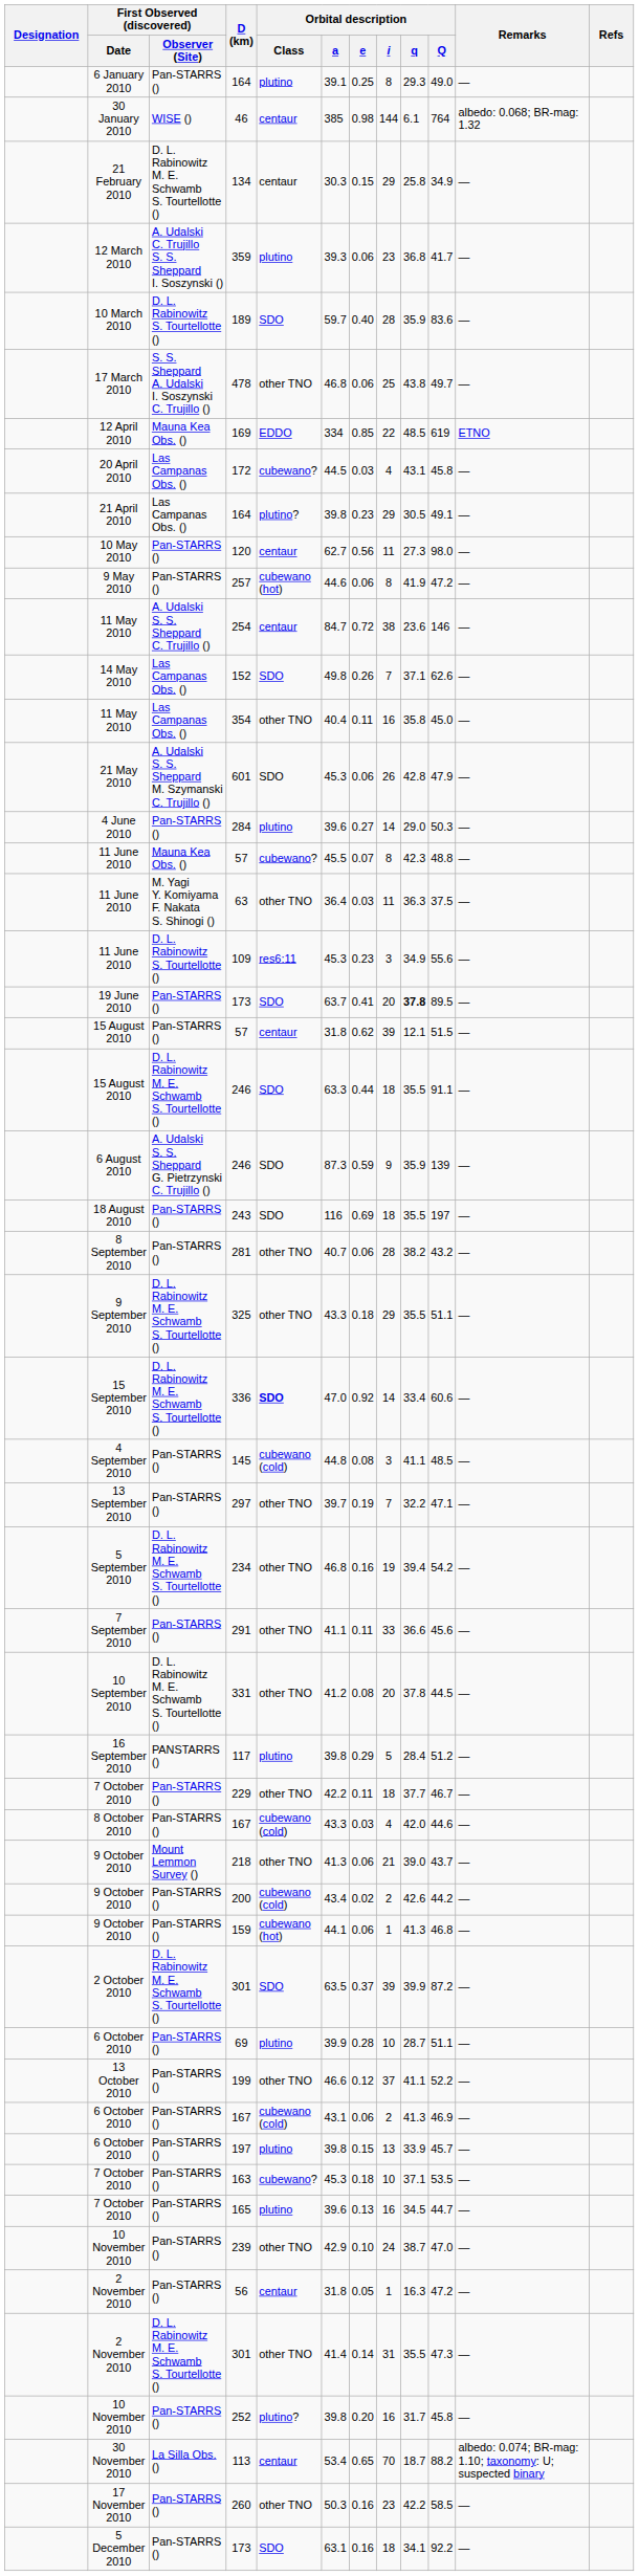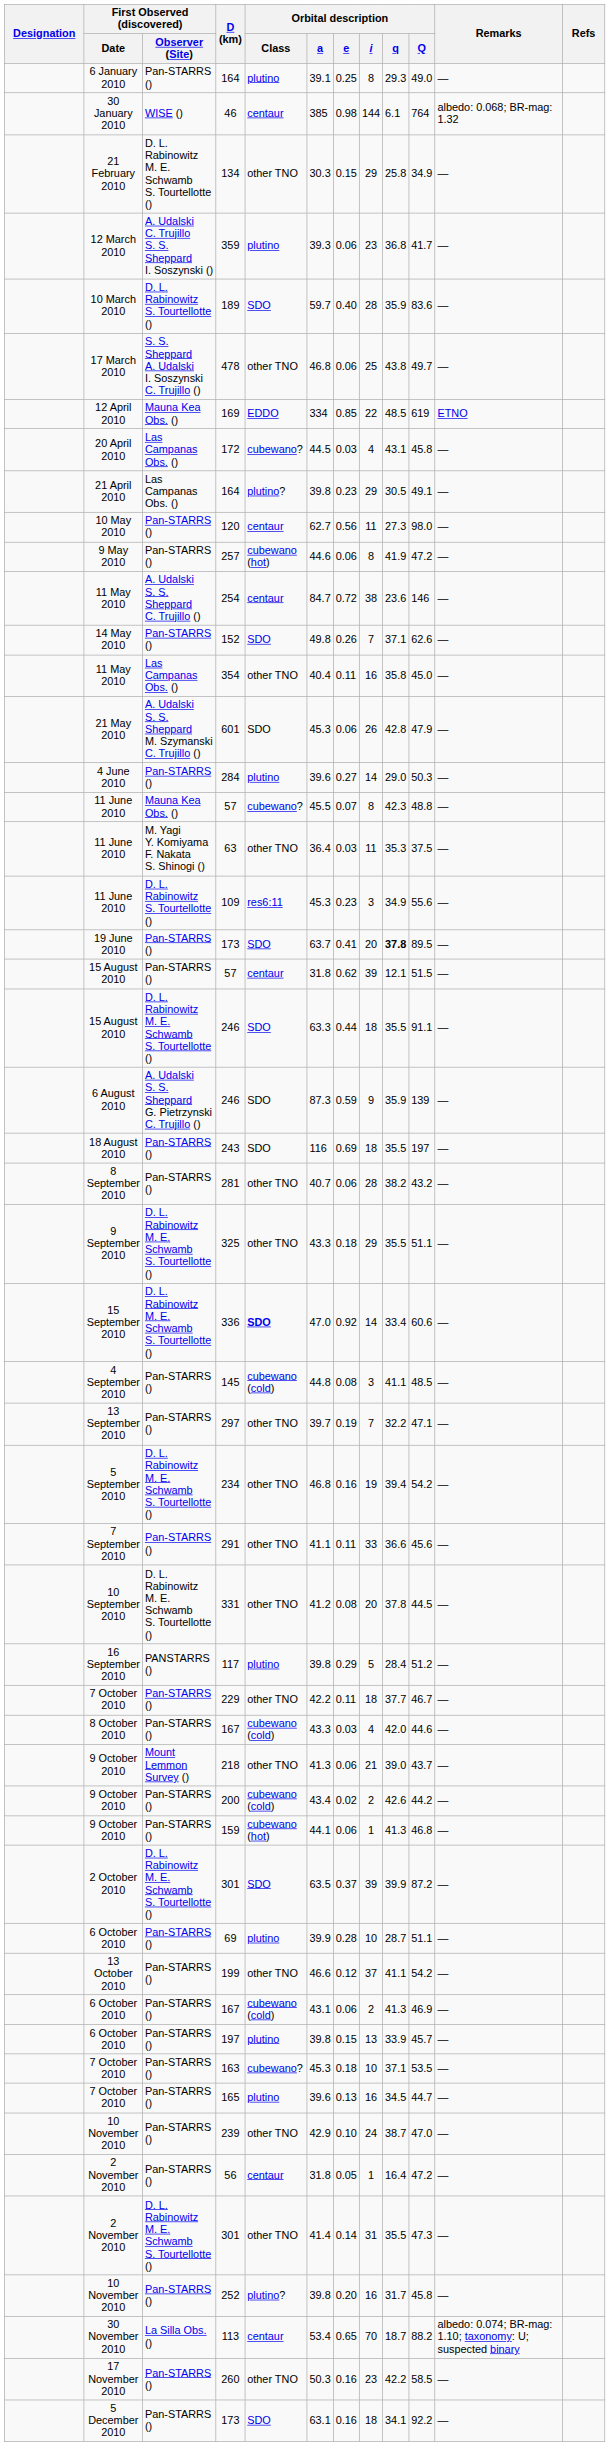134 | Orbital description / Class: centaur -> other TNO
152 | First Observed (discovered) / Observer (Site): Las Campanas Obs. () -> Pan-STARRS ()
63 | Orbital description / q: 36.3 -> 35.3
199 | Orbital description / Q: 52.2 -> 54.2
56 | Orbital description / q: 16.3 -> 16.4
